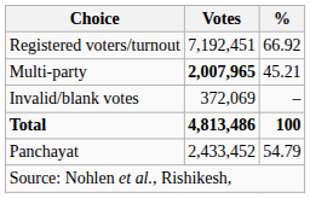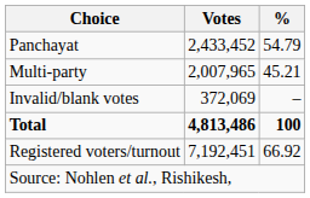rows swapped: Panchayat <-> Registered voters/turnout
Multi-party | Votes: bold -> normal
